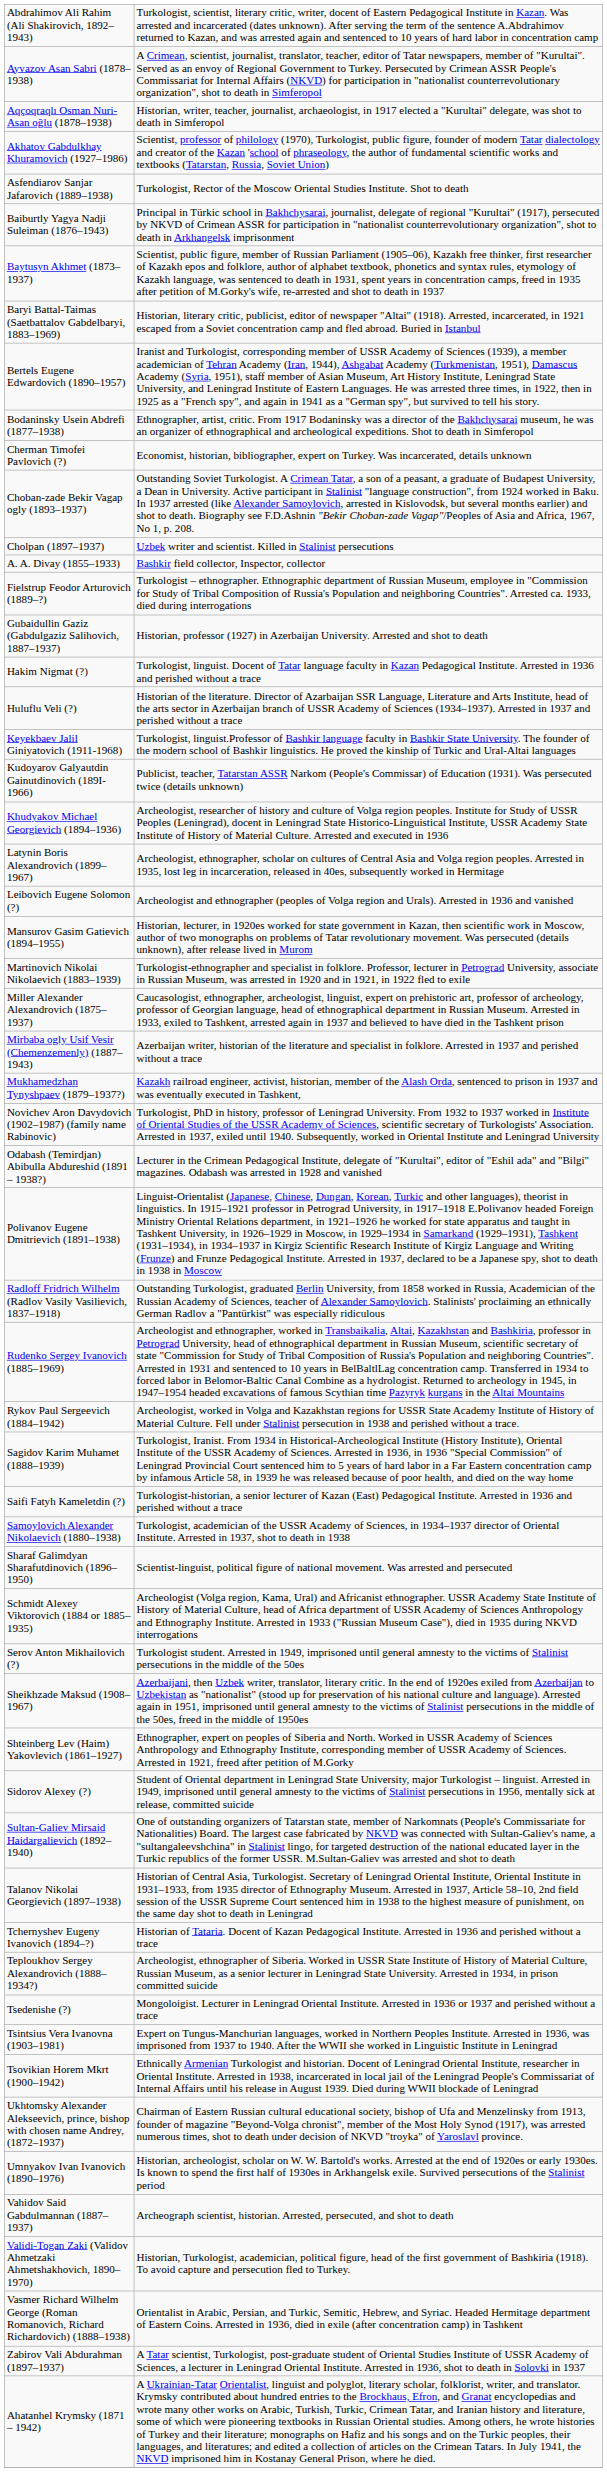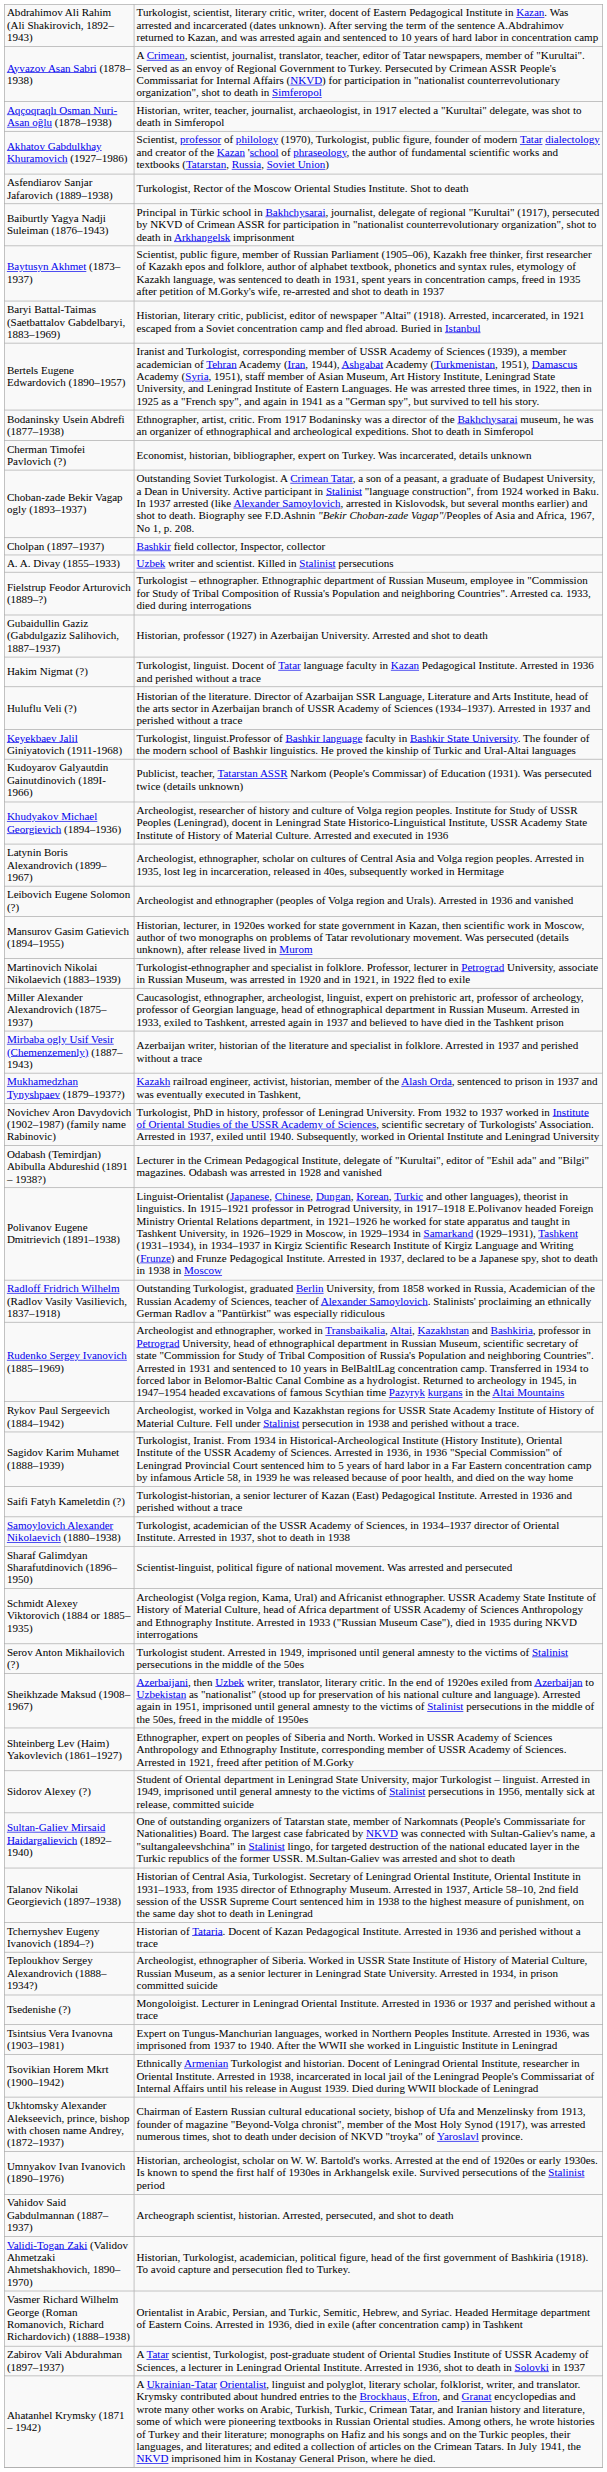Cholpan (1897–1937) | column 2: Uzbek writer and scientist. Killed in Stalinist persecutions -> Bashkir field collector, Inspector, collector
A. A. Divay (1855–1933) | column 2: Bashkir field collector, Inspector, collector -> Uzbek writer and scientist. Killed in Stalinist persecutions
